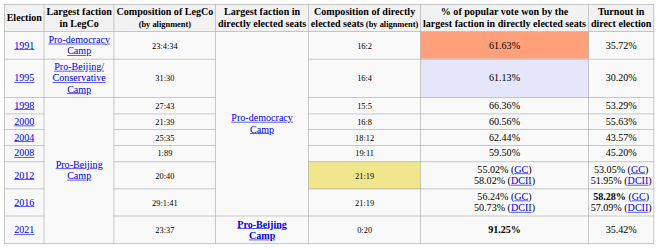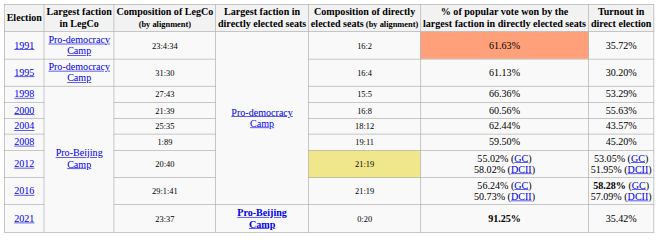1995 | Largest faction in LegCo: Pro-Beijing/ Conservative Camp -> Pro-democracy Camp
1995 | column 6: lavender background -> no background
